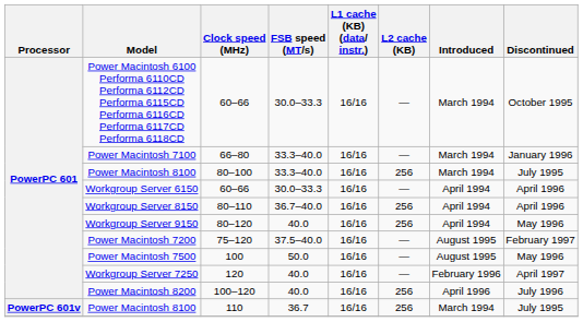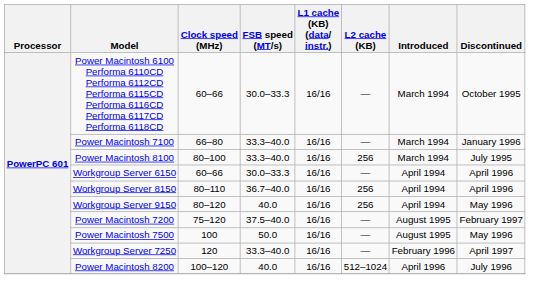Workgroup Server 7250 | FSB speed (MT/s): 40.0 -> 33.3–40.0
Power Macintosh 8200 | L2 cache (KB): 256 -> 512–1024
- row: PowerPC 601v | Power Macintosh 8100 | 110 | 36.7 | 16/16 | 256 | March 1994 | July 1995
